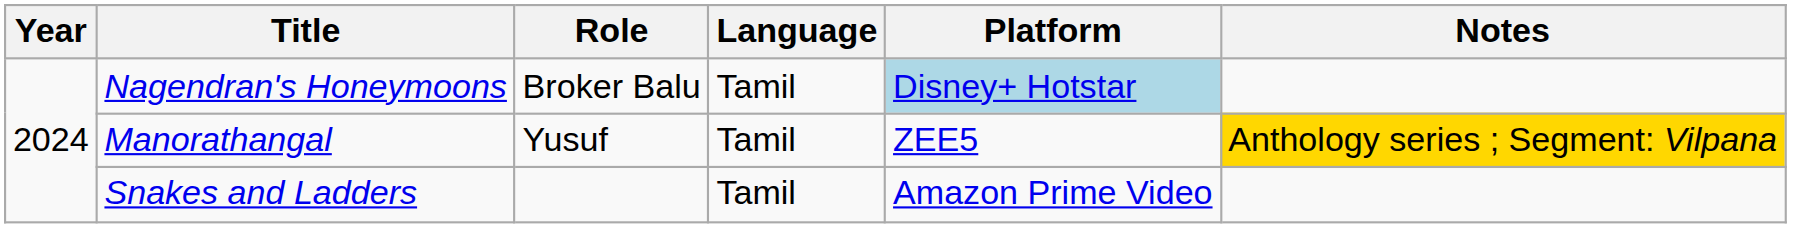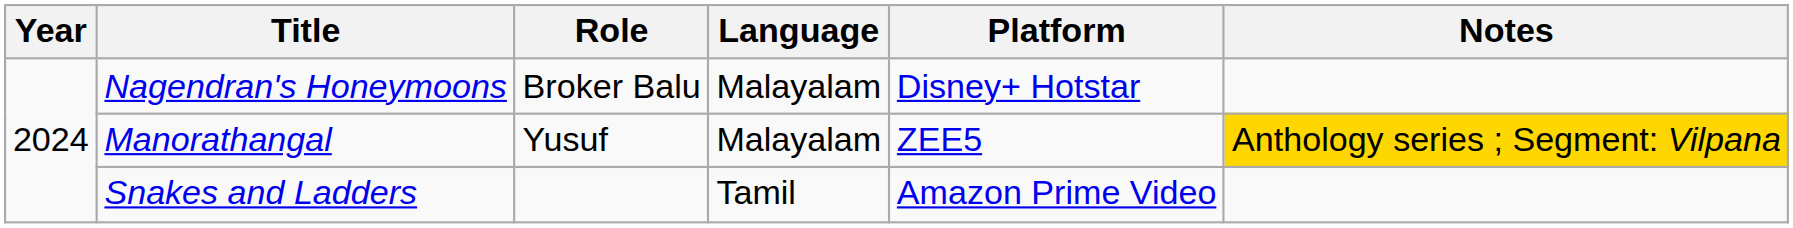Nagendran's Honeymoons | Language: Tamil -> Malayalam
Nagendran's Honeymoons | Platform: lightblue background -> no background
Manorathangal | Language: Tamil -> Malayalam
